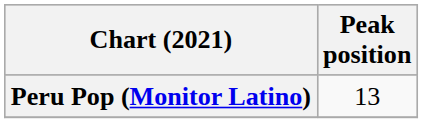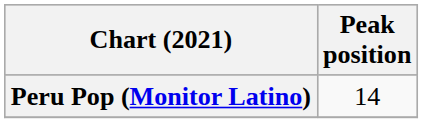Peru Pop (Monitor Latino) | Peak position: 13 -> 14
